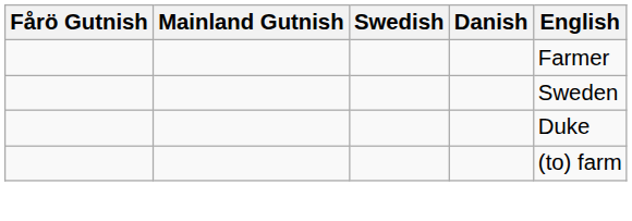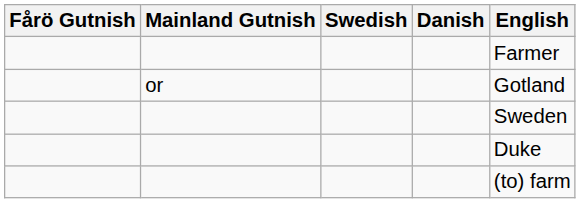+ row: or | Gotland
